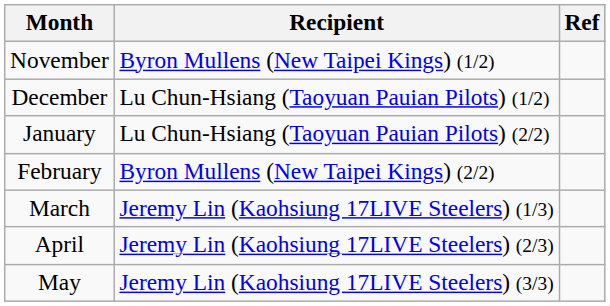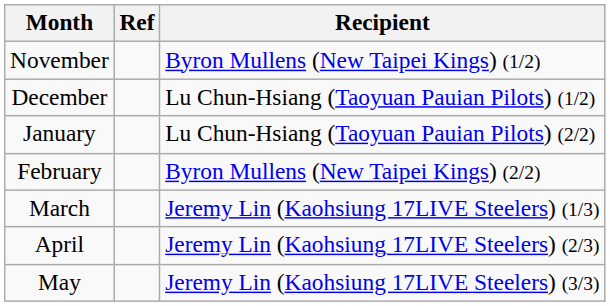columns swapped: Recipient <-> Ref
